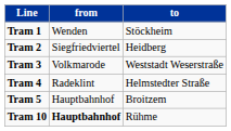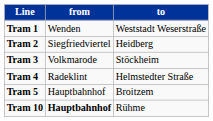Tram 1 | to: Stöckheim -> Weststadt Weserstraße
Tram 3 | to: Weststadt Weserstraße -> Stöckheim
